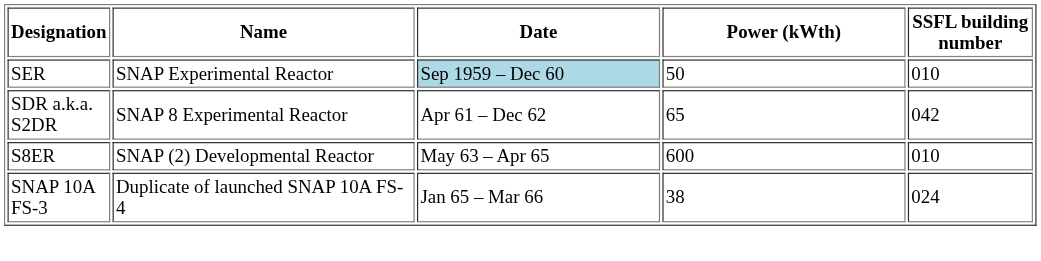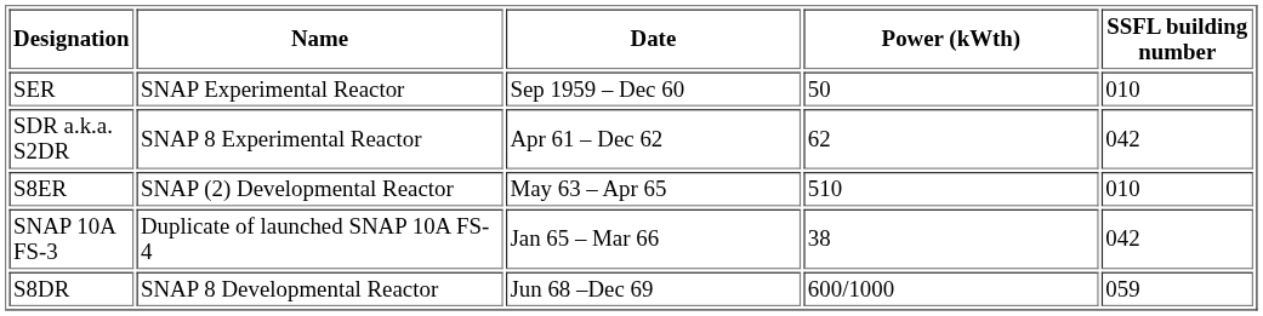SER | Date: lightblue background -> no background
SDR a.k.a. S2DR | Power (kWth): 65 -> 62
S8ER | Power (kWth): 600 -> 510
SNAP 10A FS-3 | SSFL building number: 024 -> 042
+ row: S8DR | SNAP 8 Developmental Reactor | Jun 68 –Dec 69 | 600/1000 | 059
